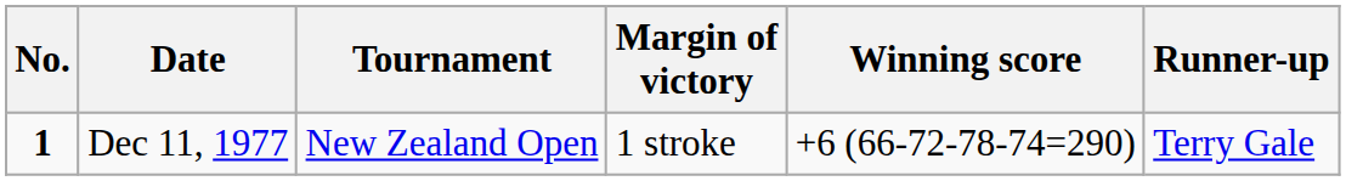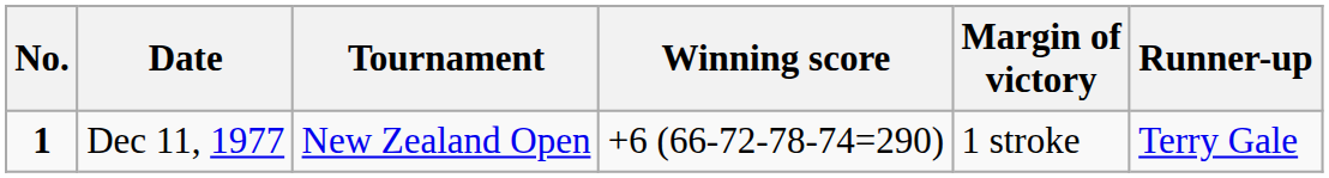columns swapped: Winning score <-> Margin of victory
